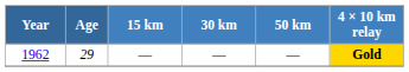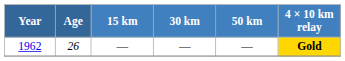1962 | Age: 29 -> 26
